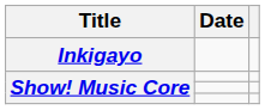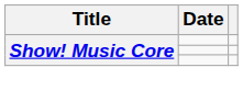- row: Inkigayo
